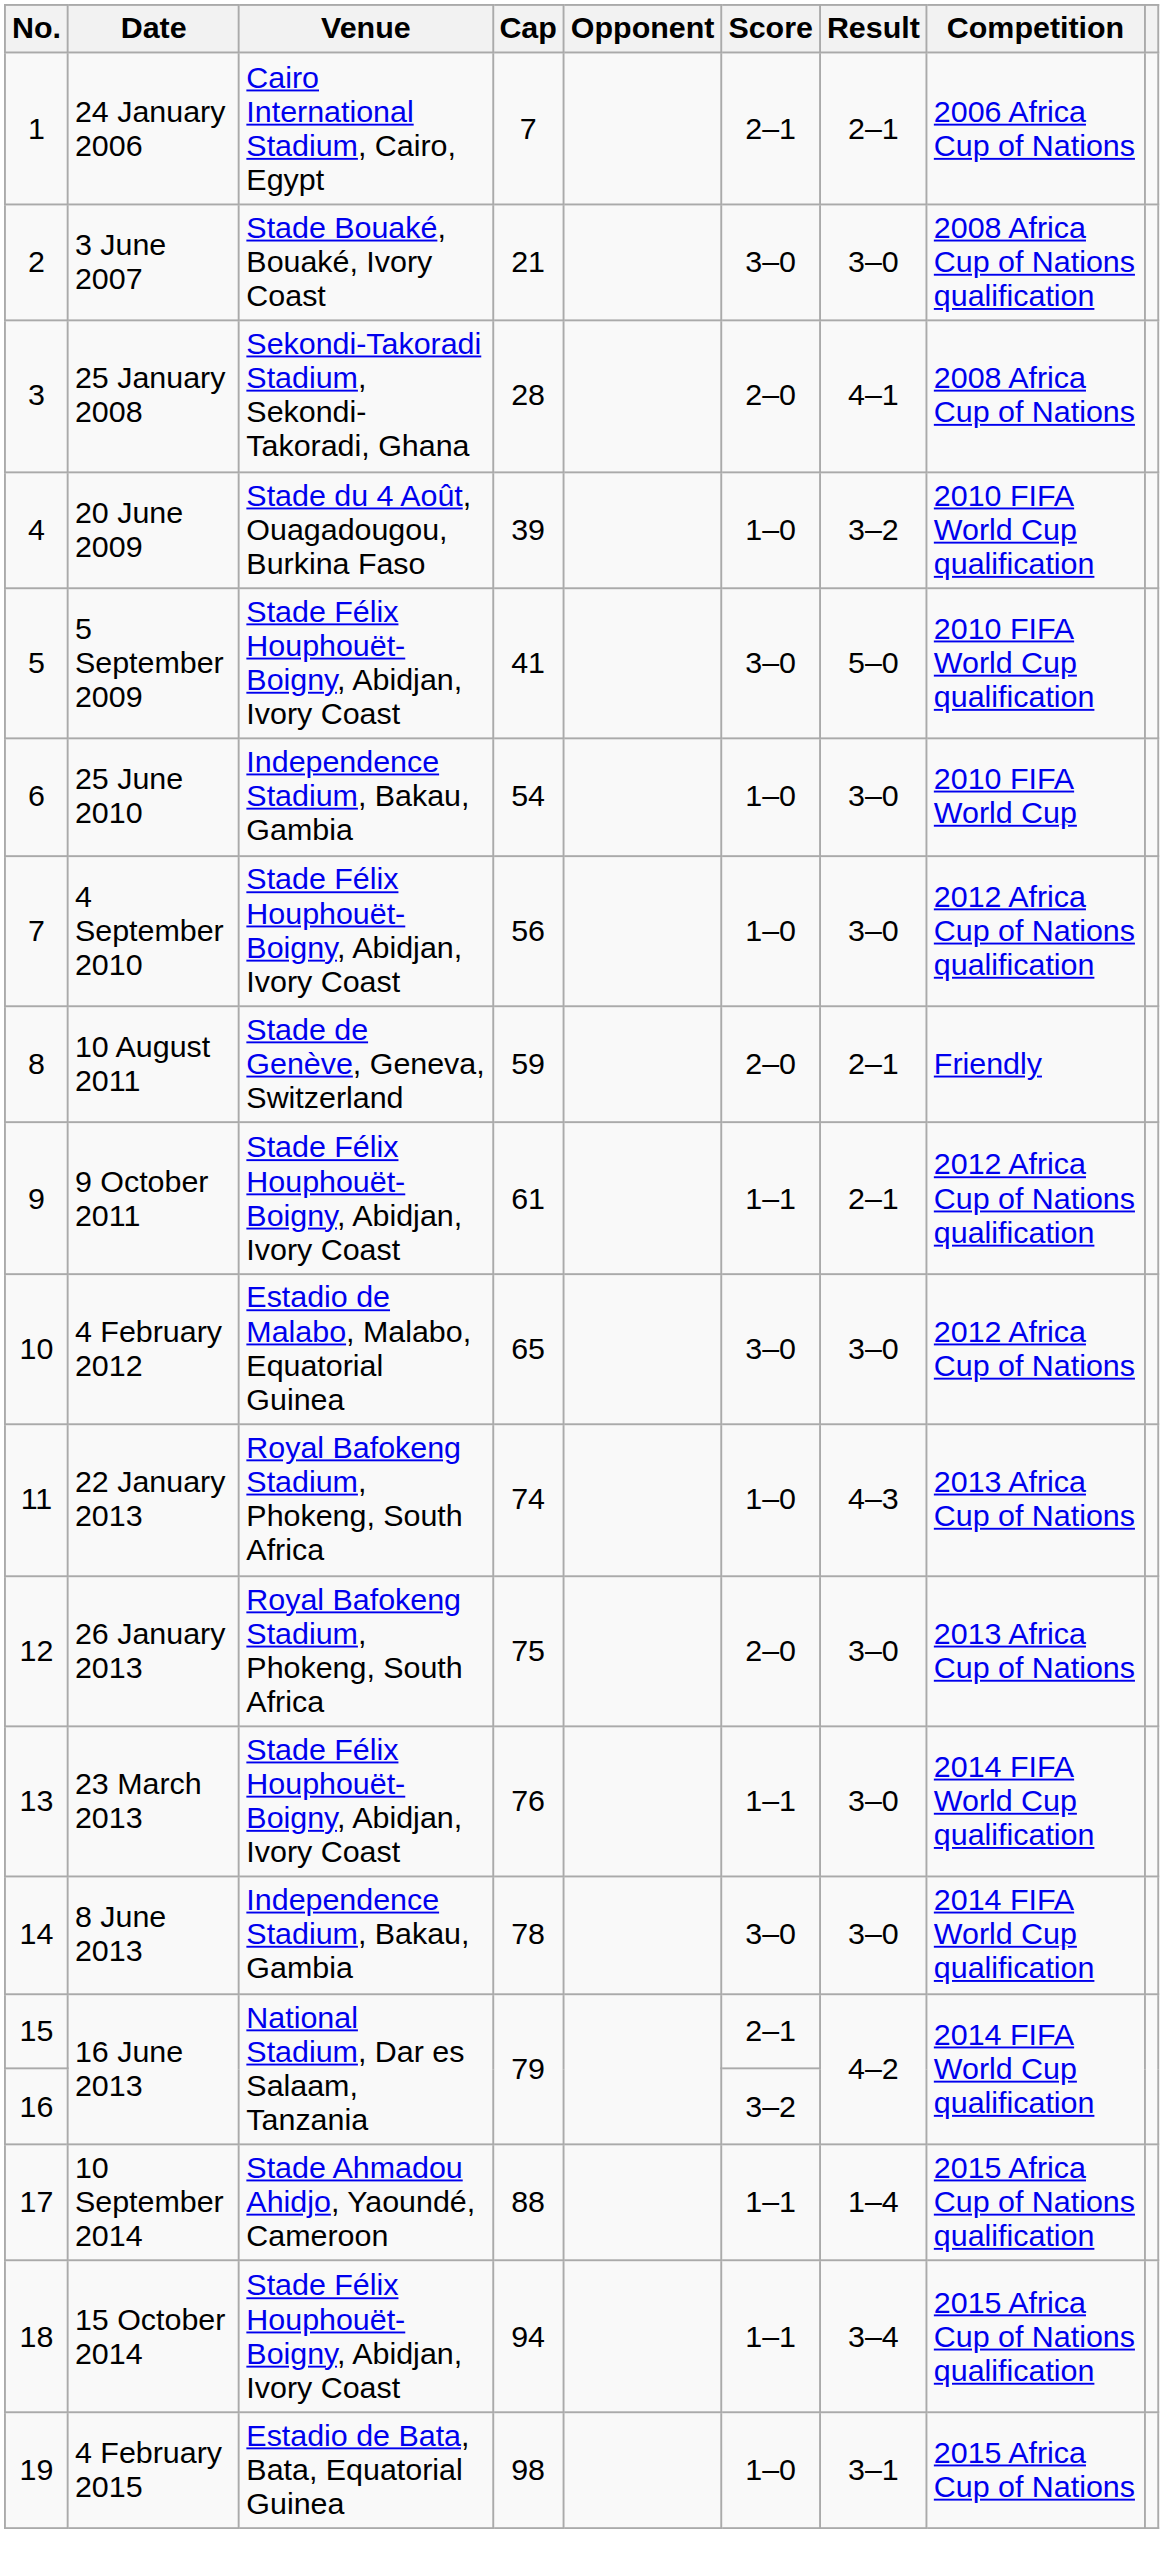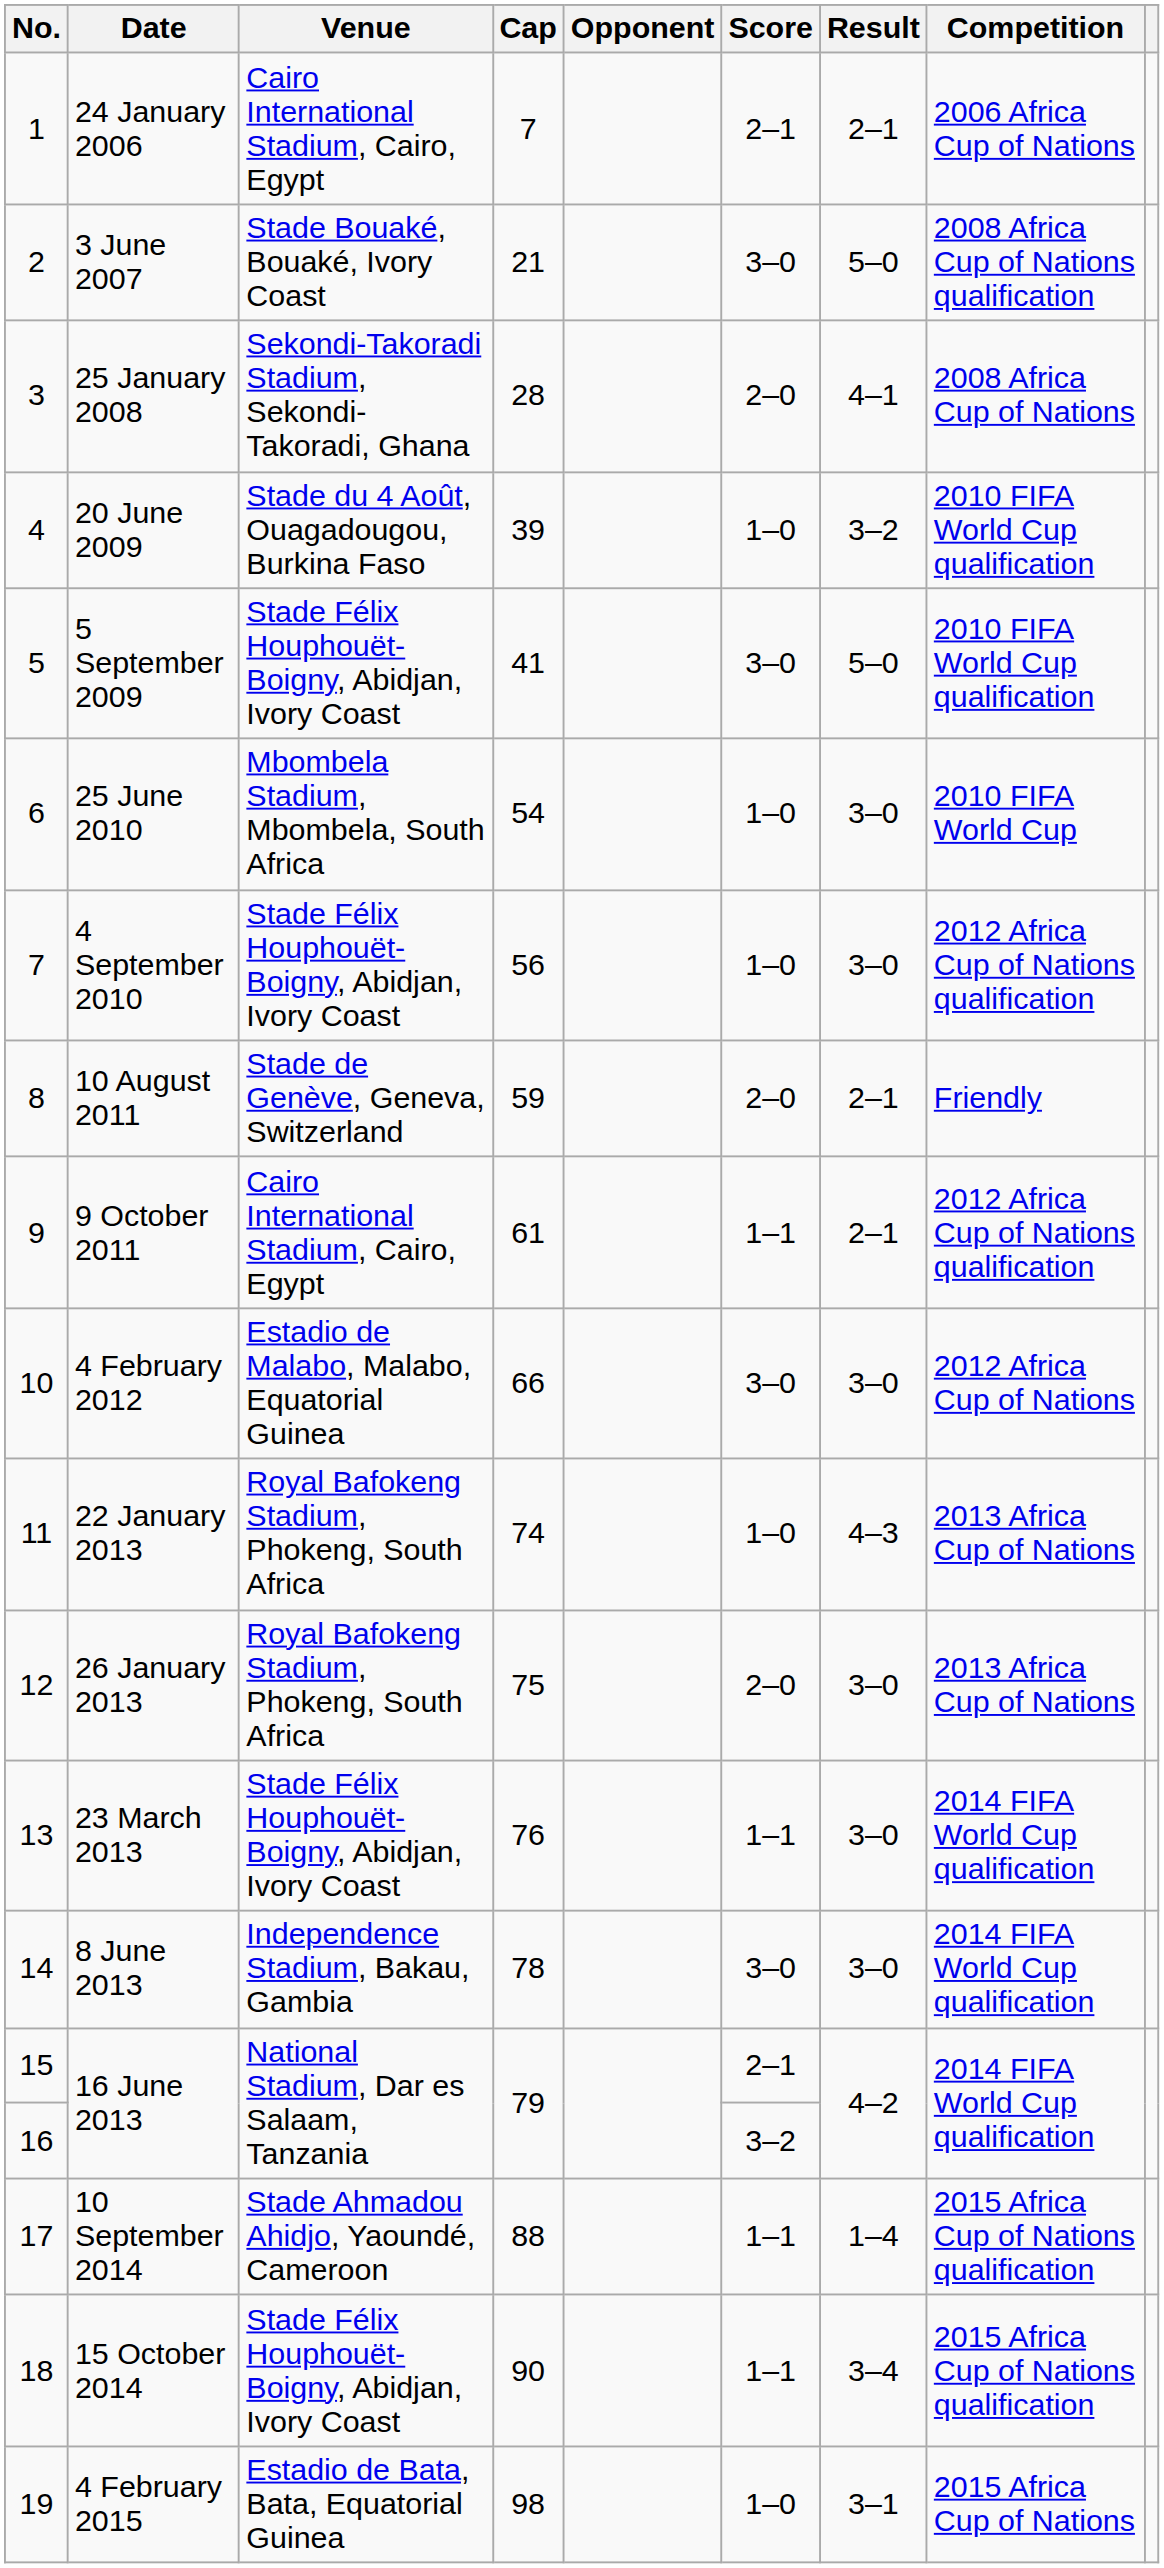3 June 2007 | Result: 3–0 -> 5–0
25 June 2010 | Venue: Independence Stadium, Bakau, Gambia -> Mbombela Stadium, Mbombela, South Africa
9 October 2011 | Venue: Stade Félix Houphouët-Boigny, Abidjan, Ivory Coast -> Cairo International Stadium, Cairo, Egypt
4 February 2012 | Cap: 65 -> 66
15 October 2014 | Cap: 94 -> 90
